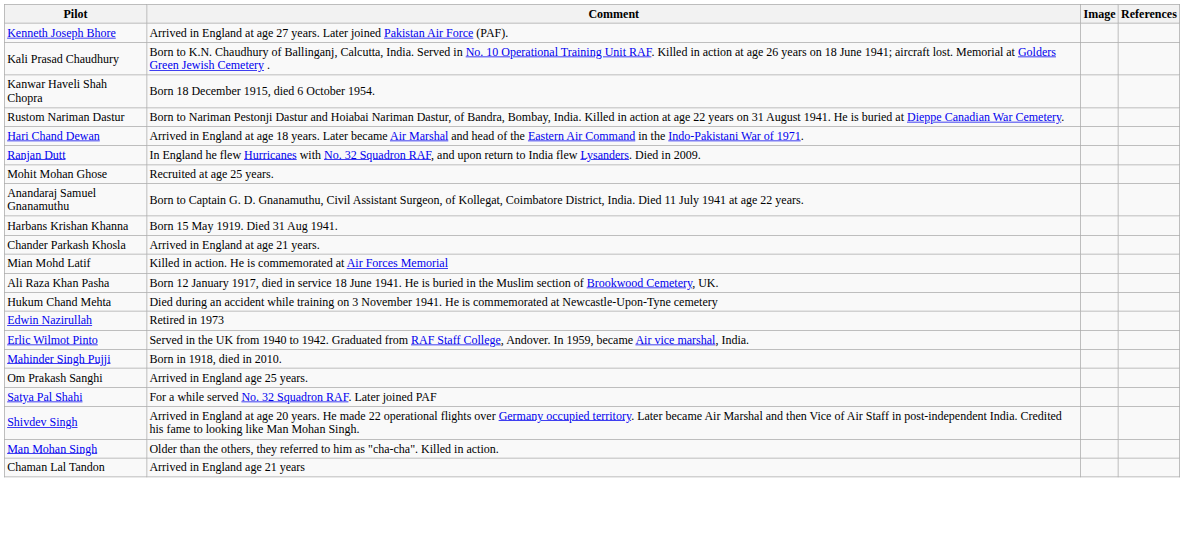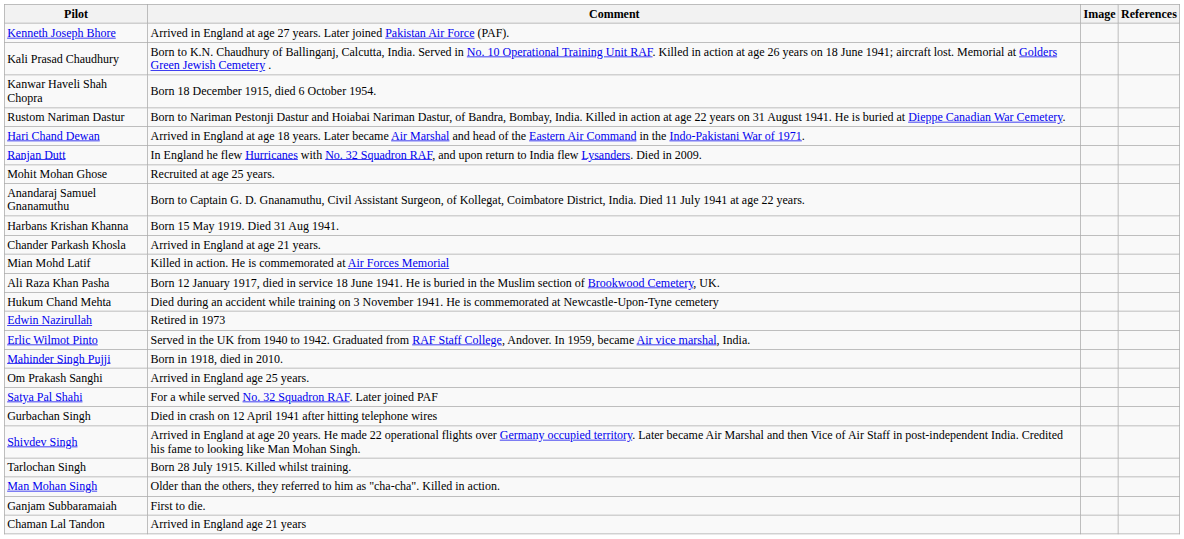+ row: Gurbachan Singh | Died in crash on 12 April 1941 after hitting telephone wires
+ row: Tarlochan Singh | Born 28 July 1915. Killed whilst training.
+ row: Ganjam Subbaramaiah | First to die.
